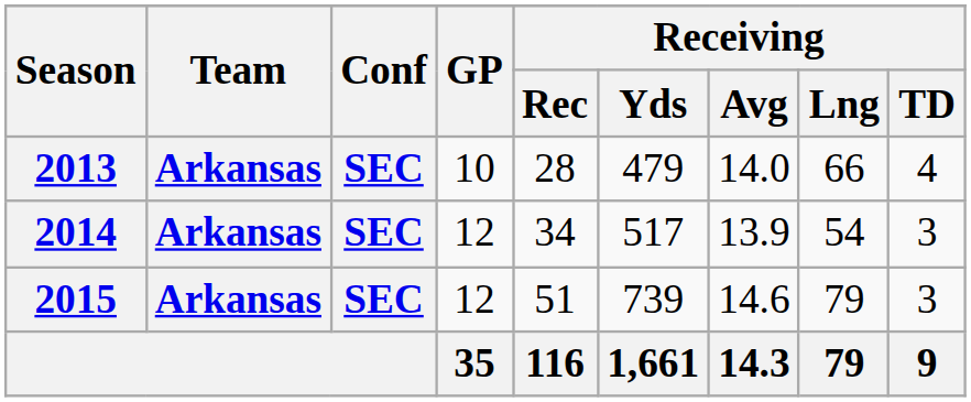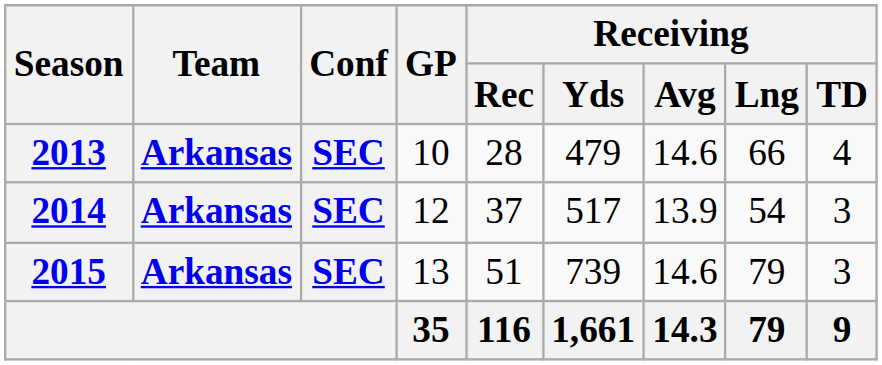2013 | Receiving / Avg: 14.0 -> 14.6
2014 | Receiving / Rec: 34 -> 37
2015 | GP: 12 -> 13
